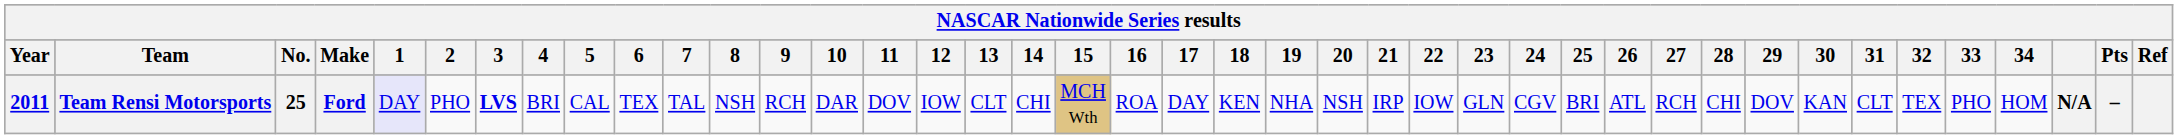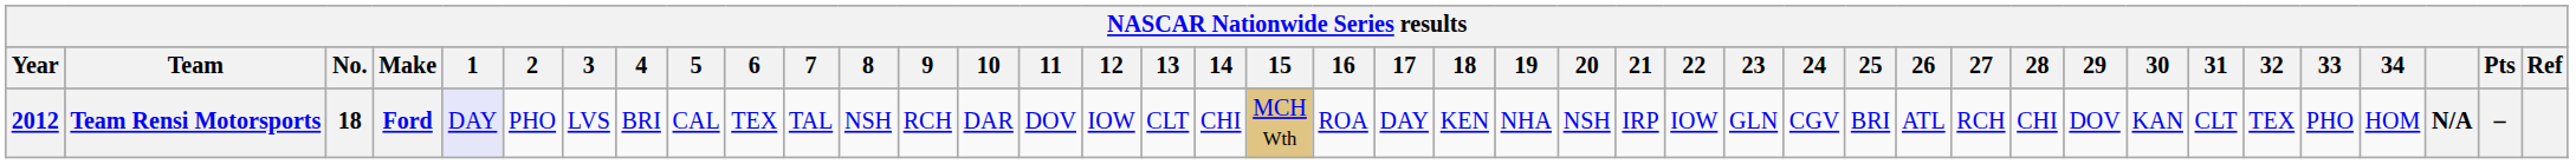Team Rensi Motorsports | Year: 2011 -> 2012
Team Rensi Motorsports | No.: 25 -> 18
Team Rensi Motorsports | 3: bold -> normal
